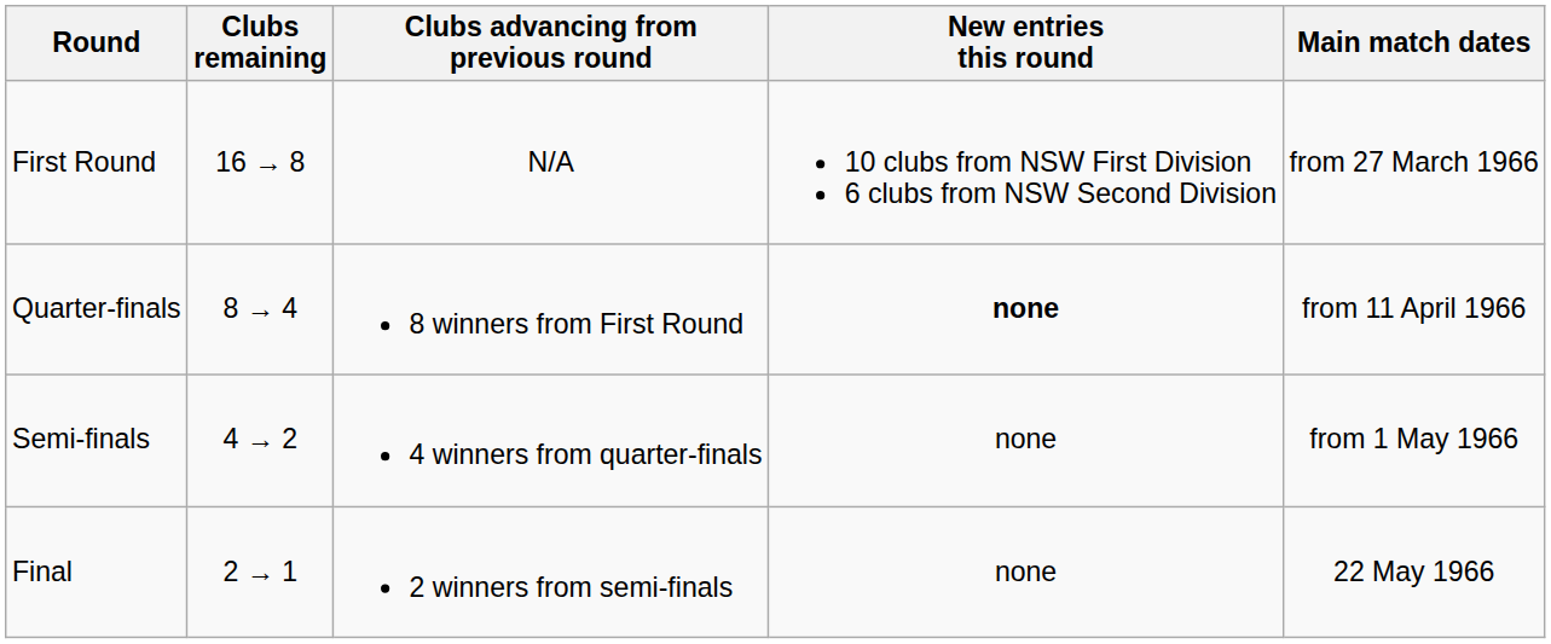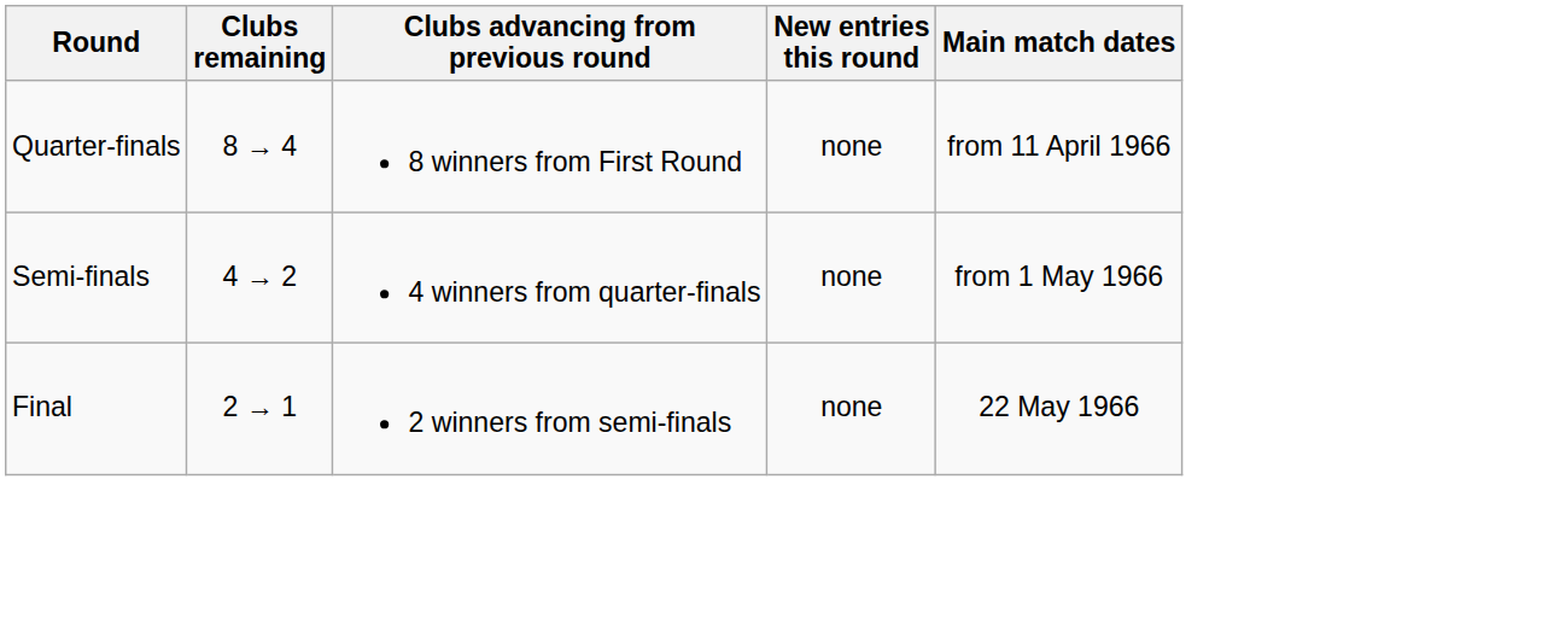- row: First Round | 16 → 8 | N/A | 10 clubs from NSW First Division 6 clubs from NSW Second Division | from 27 March 1966
Quarter-finals | New entries this round: bold -> normal
